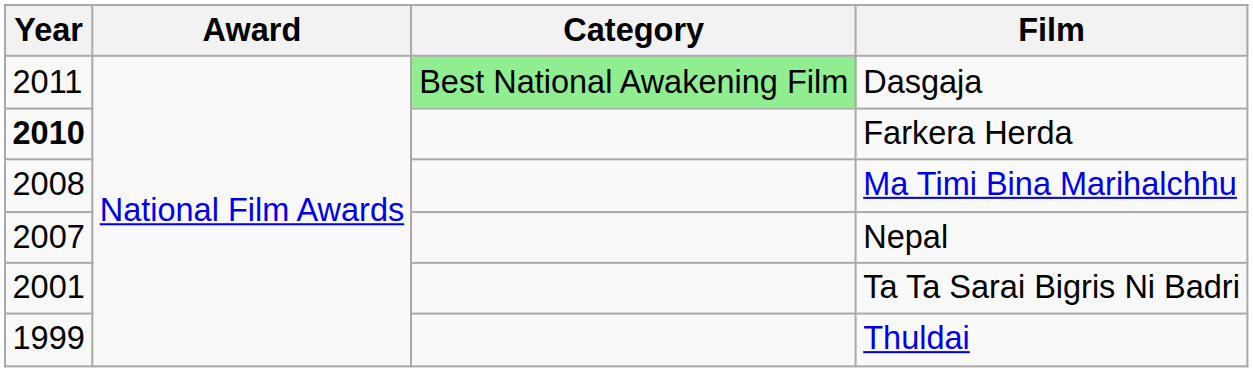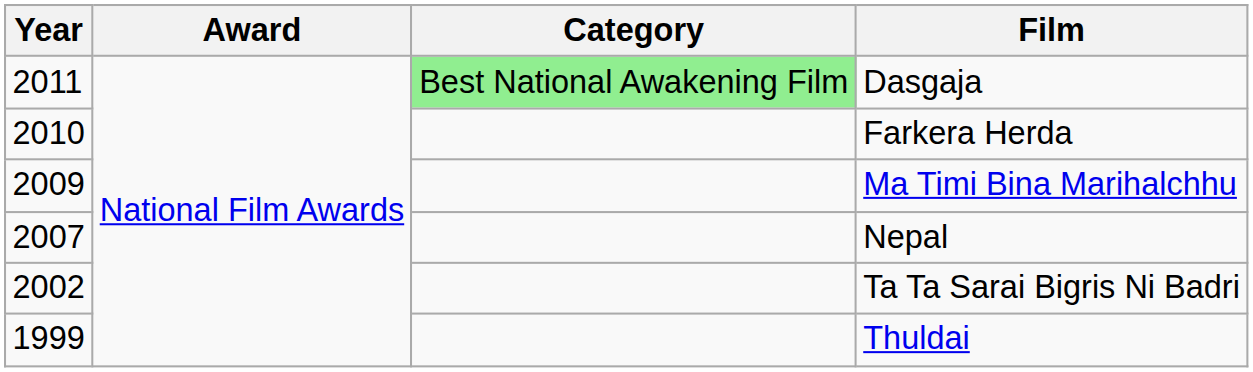Farkera Herda | Year: bold -> normal
Ma Timi Bina Marihalchhu | Year: 2008 -> 2009
Ta Ta Sarai Bigris Ni Badri | Year: 2001 -> 2002
